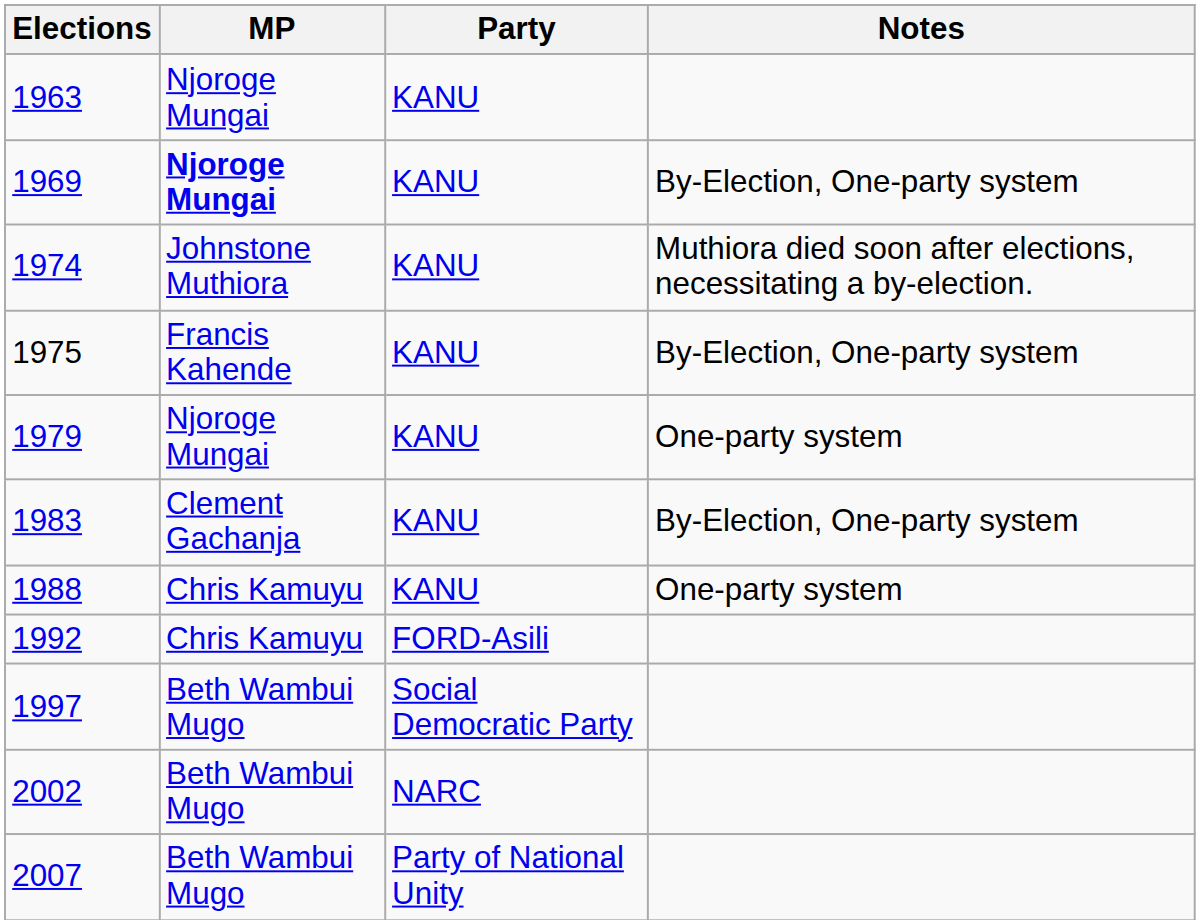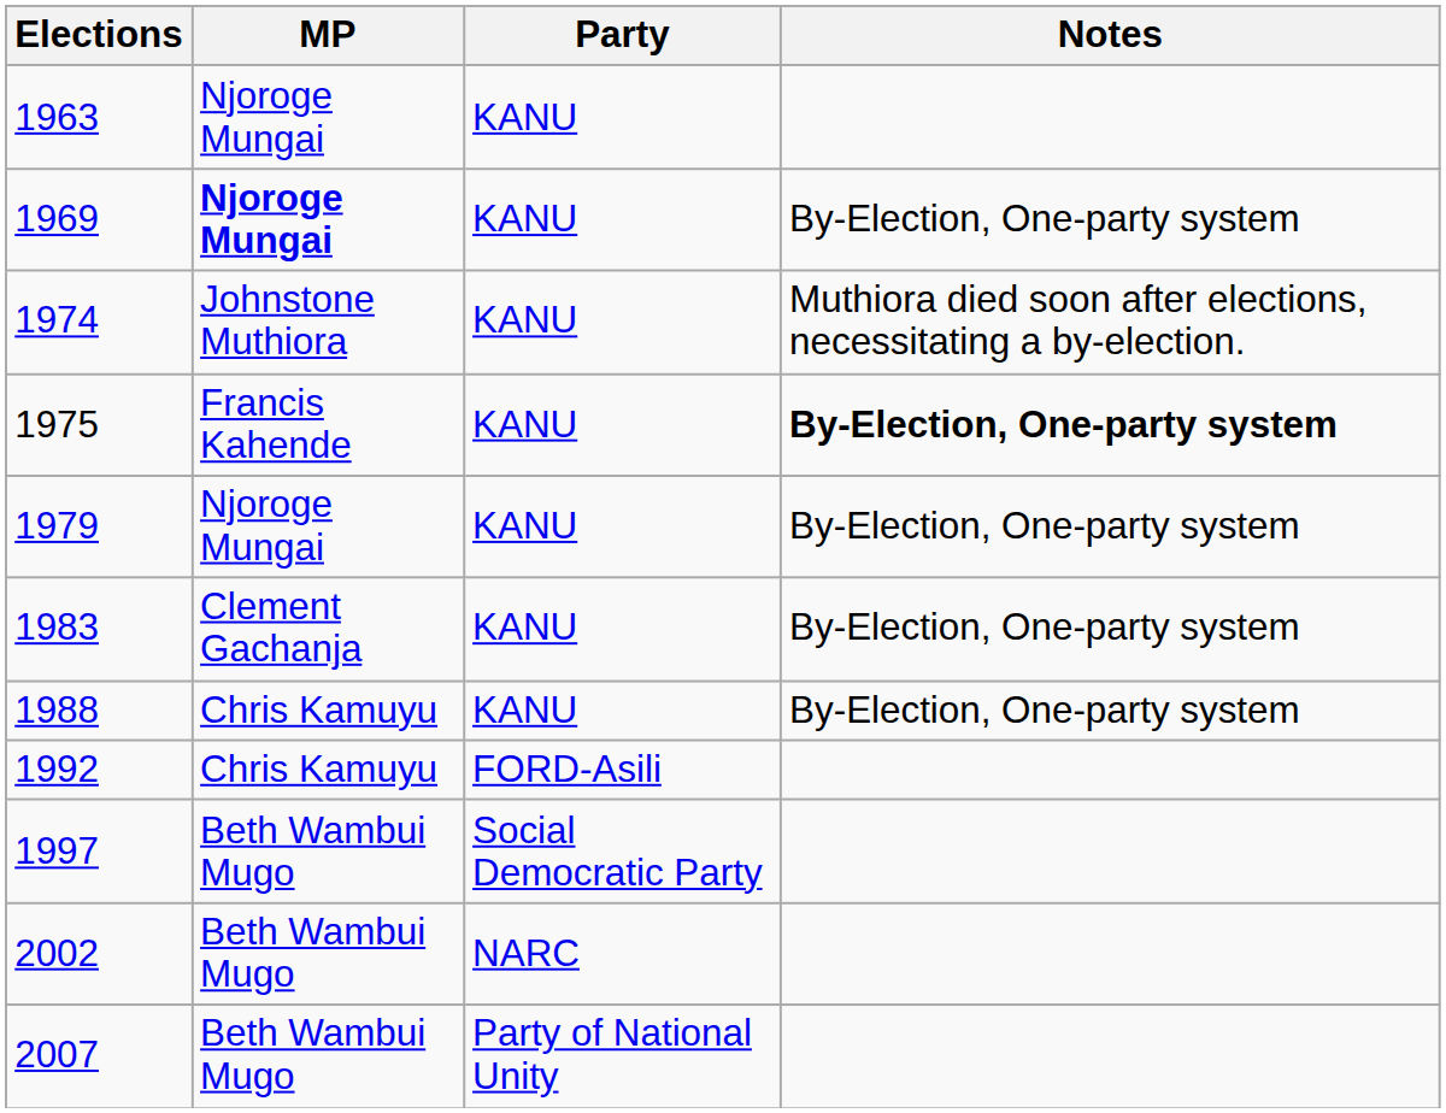1975 | Notes: normal -> bold
1979 | Notes: One-party system -> By-Election, One-party system
1988 | Notes: One-party system -> By-Election, One-party system
